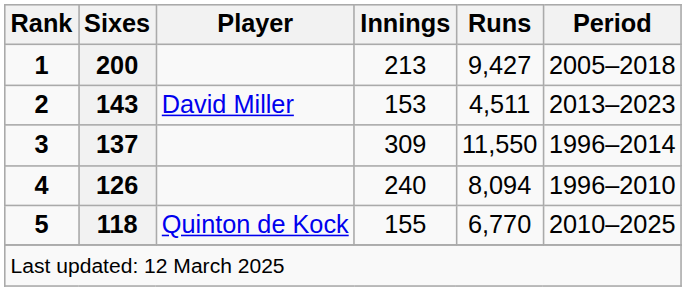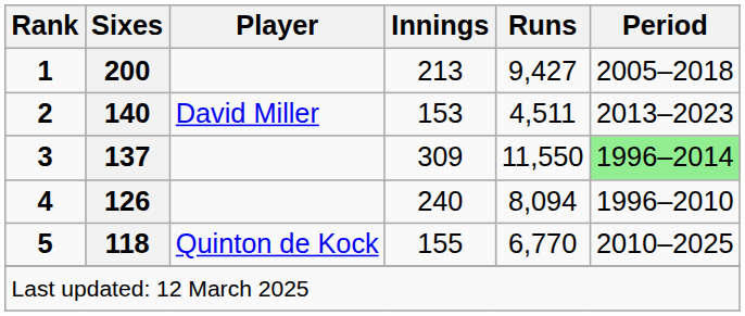2 | Sixes: 143 -> 140
3 | Period: no background -> lightgreen background
